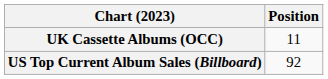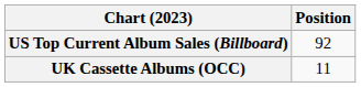rows swapped: UK Cassette Albums (OCC) <-> US Top Current Album Sales (Billboard)
